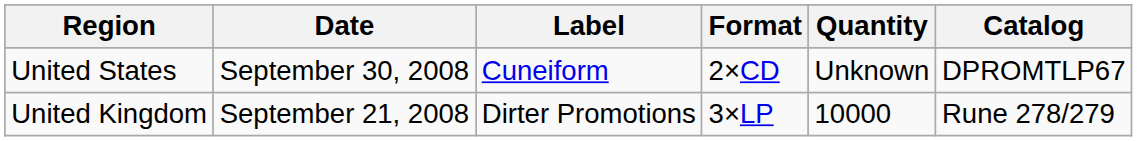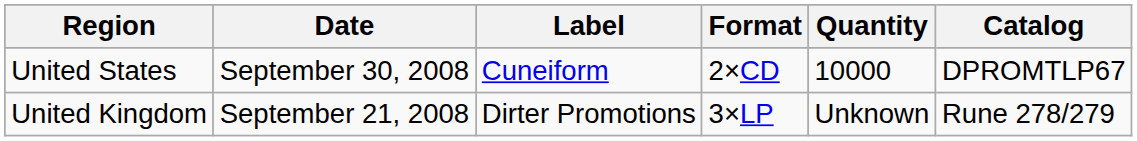United States | Quantity: Unknown -> 10000
United Kingdom | Quantity: 10000 -> Unknown
